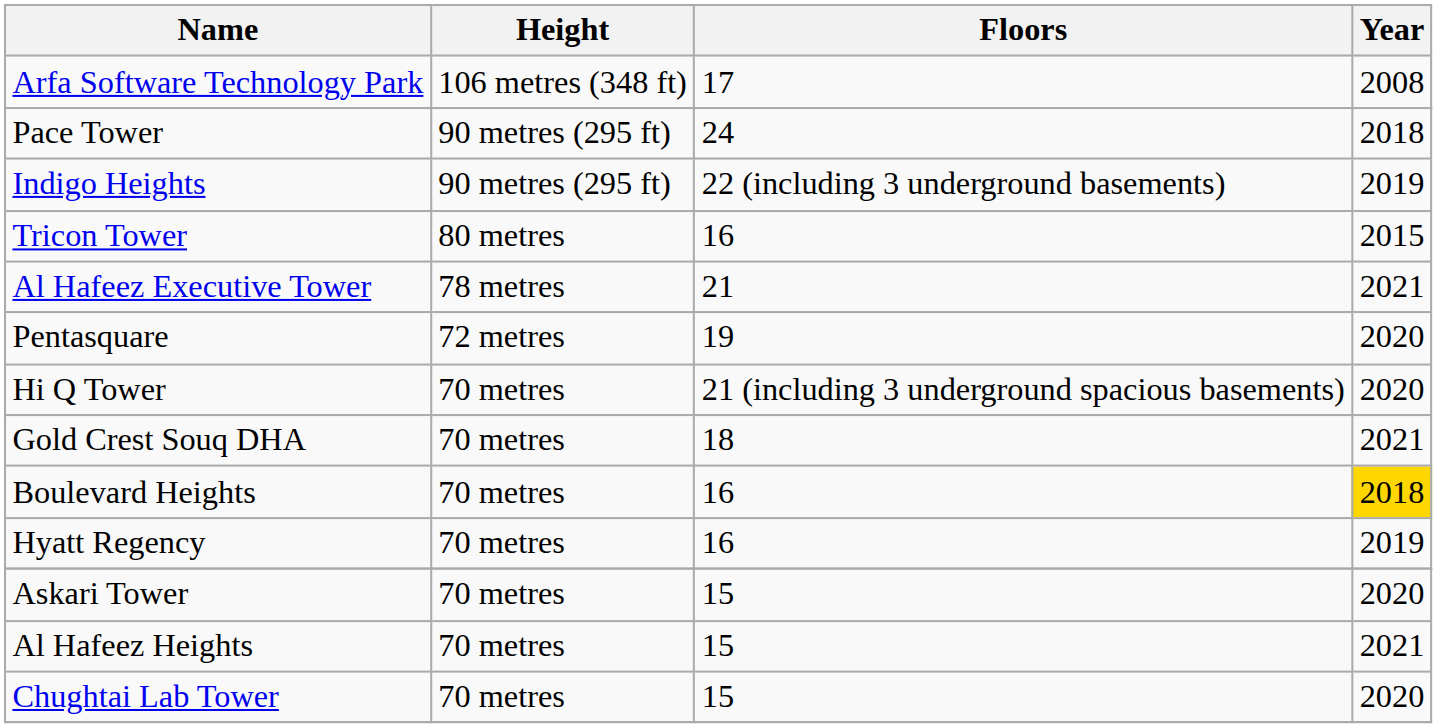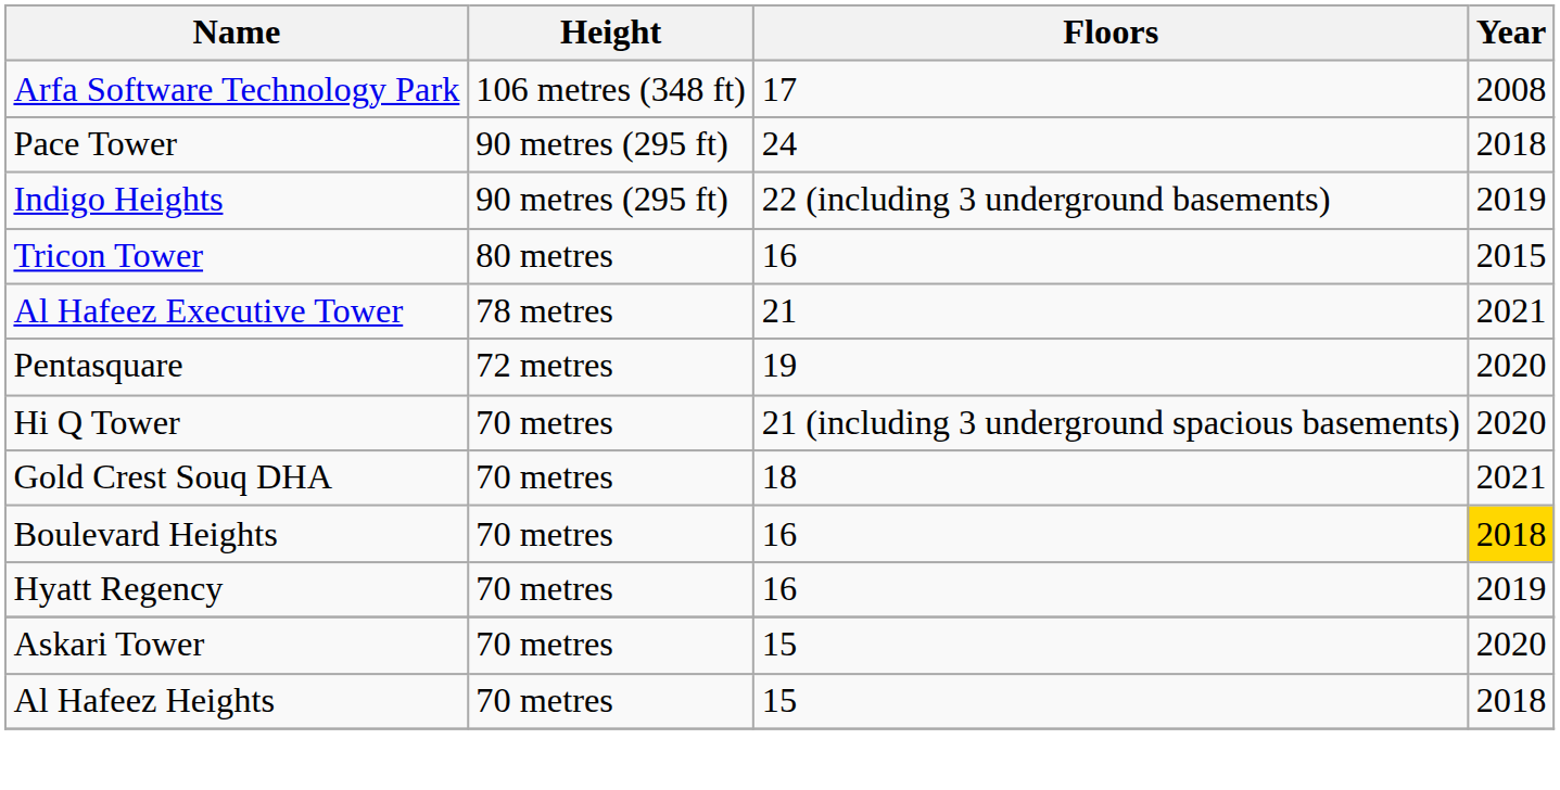Al Hafeez Heights | Year: 2021 -> 2018
- row: Chughtai Lab Tower | 70 metres | 15 | 2020
